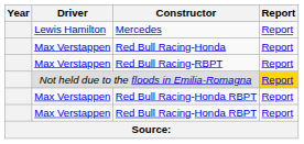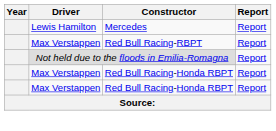- row: Max Verstappen | Red Bull Racing-Honda | Report
Not held due to the floods in Emilia-Romagna | Report: gold background -> no background
